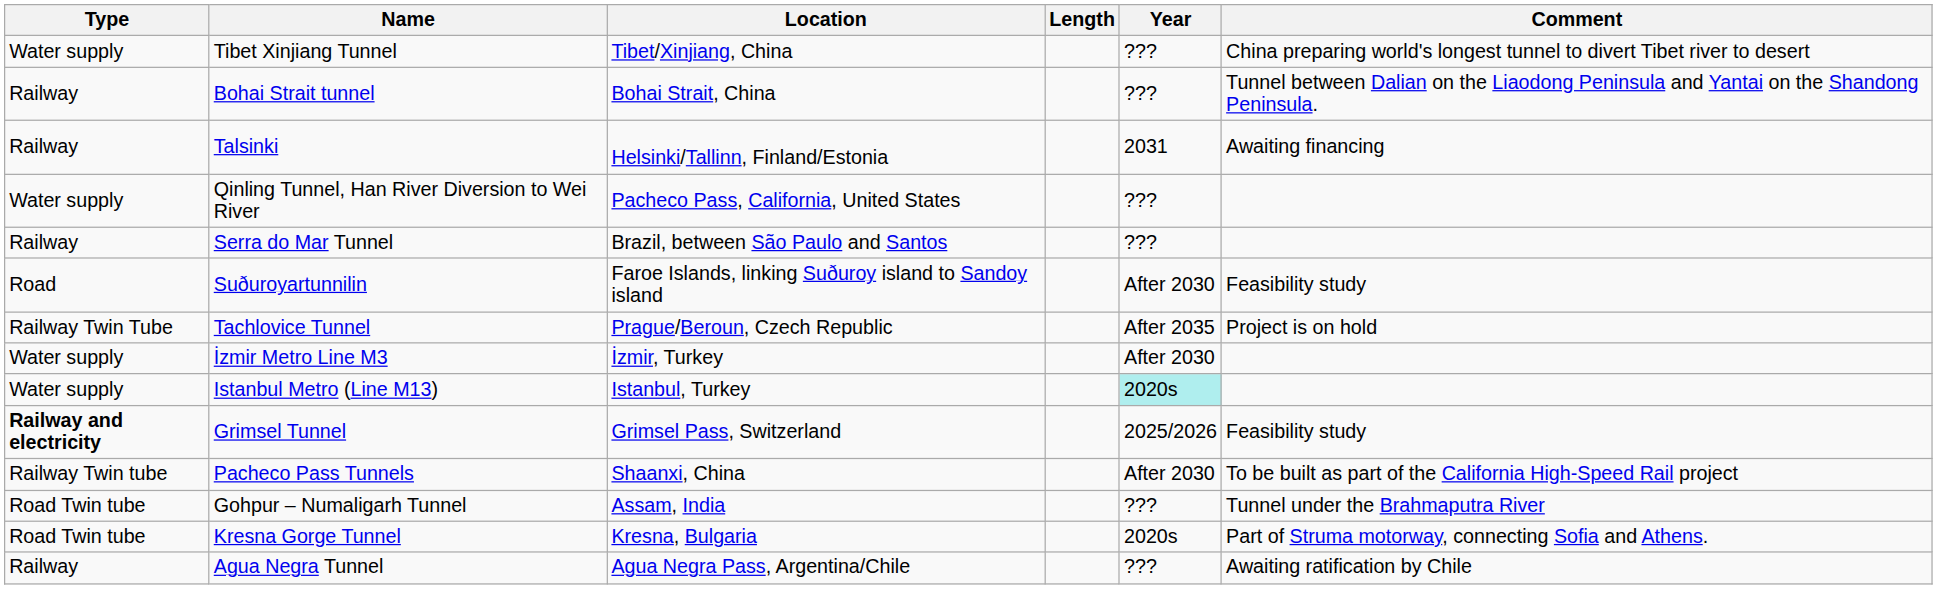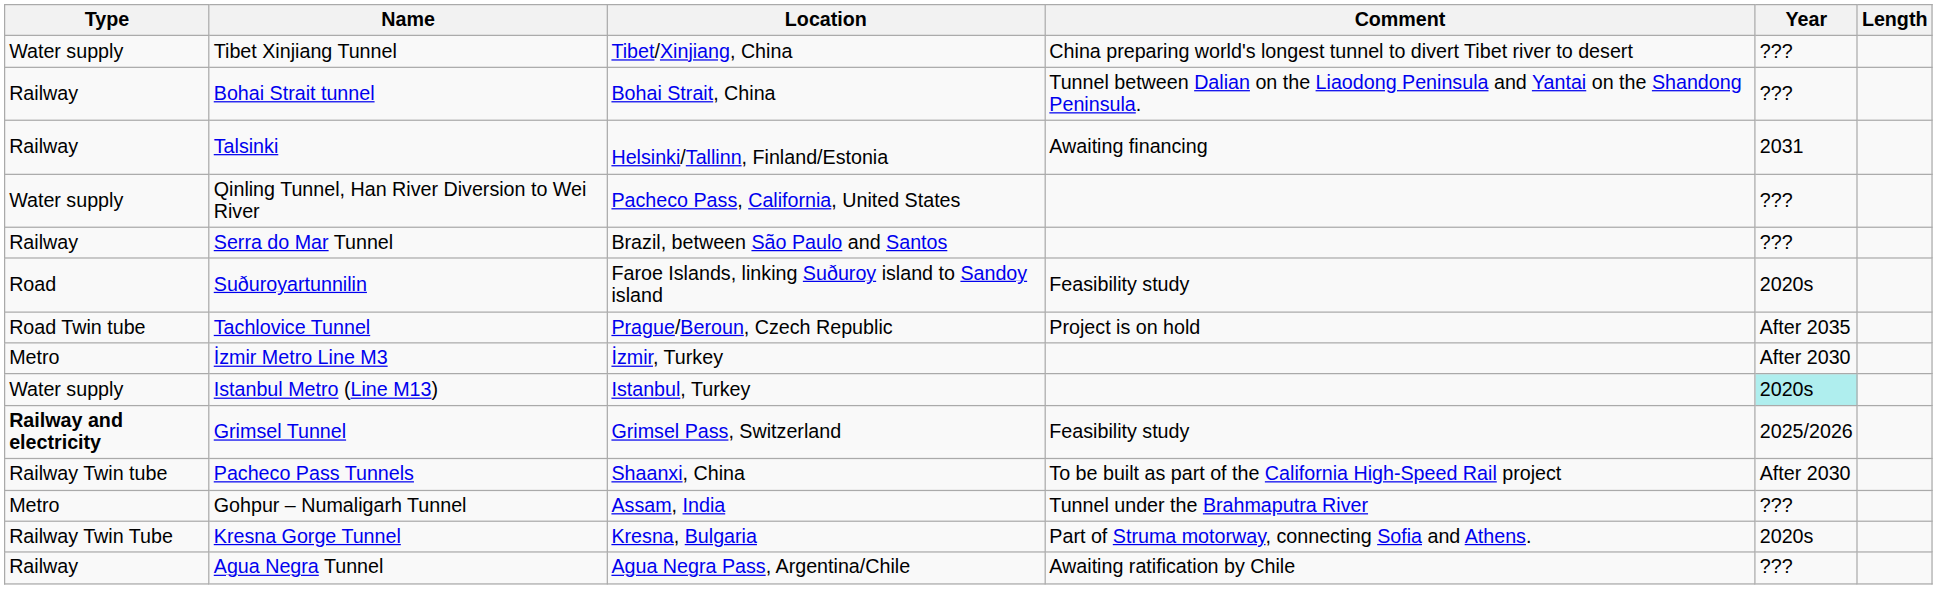columns swapped: Length <-> Comment
Suðuroyartunnilin | Year: After 2030 -> 2020s
Tachlovice Tunnel | Type: Railway Twin Tube -> Road Twin tube
İzmir Metro Line M3 | Type: Water supply -> Metro
Gohpur – Numaligarh Tunnel | Type: Road Twin tube -> Metro
Kresna Gorge Tunnel | Type: Road Twin tube -> Railway Twin Tube
